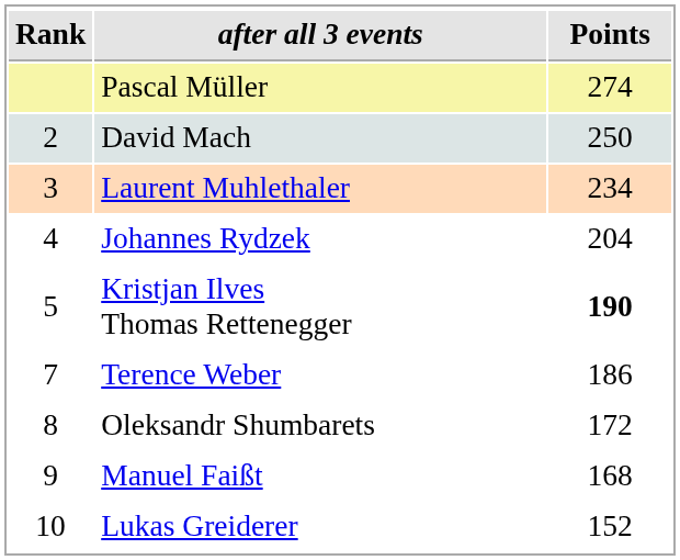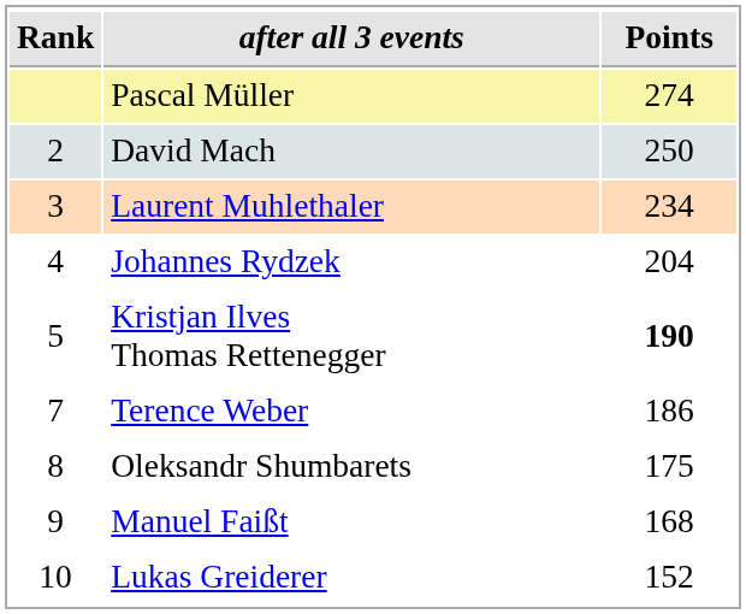Oleksandr Shumbarets | Points: 172 -> 175
